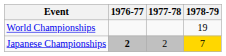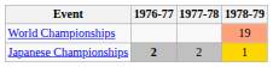World Championships | 1978-79: no background -> lightsalmon background
Japanese Championships | 1978-79: 7 -> 1
